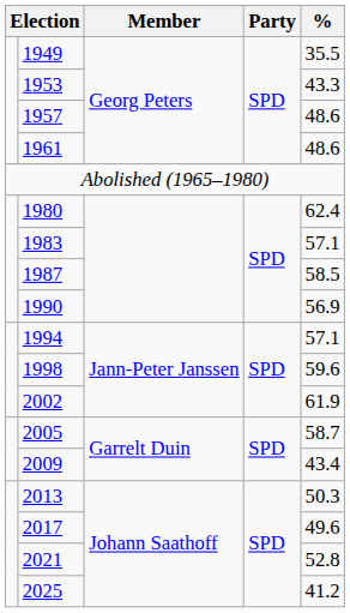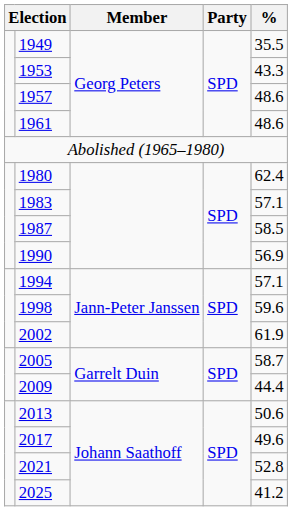2009 | %: 43.4 -> 44.4
2013 | %: 50.3 -> 50.6
